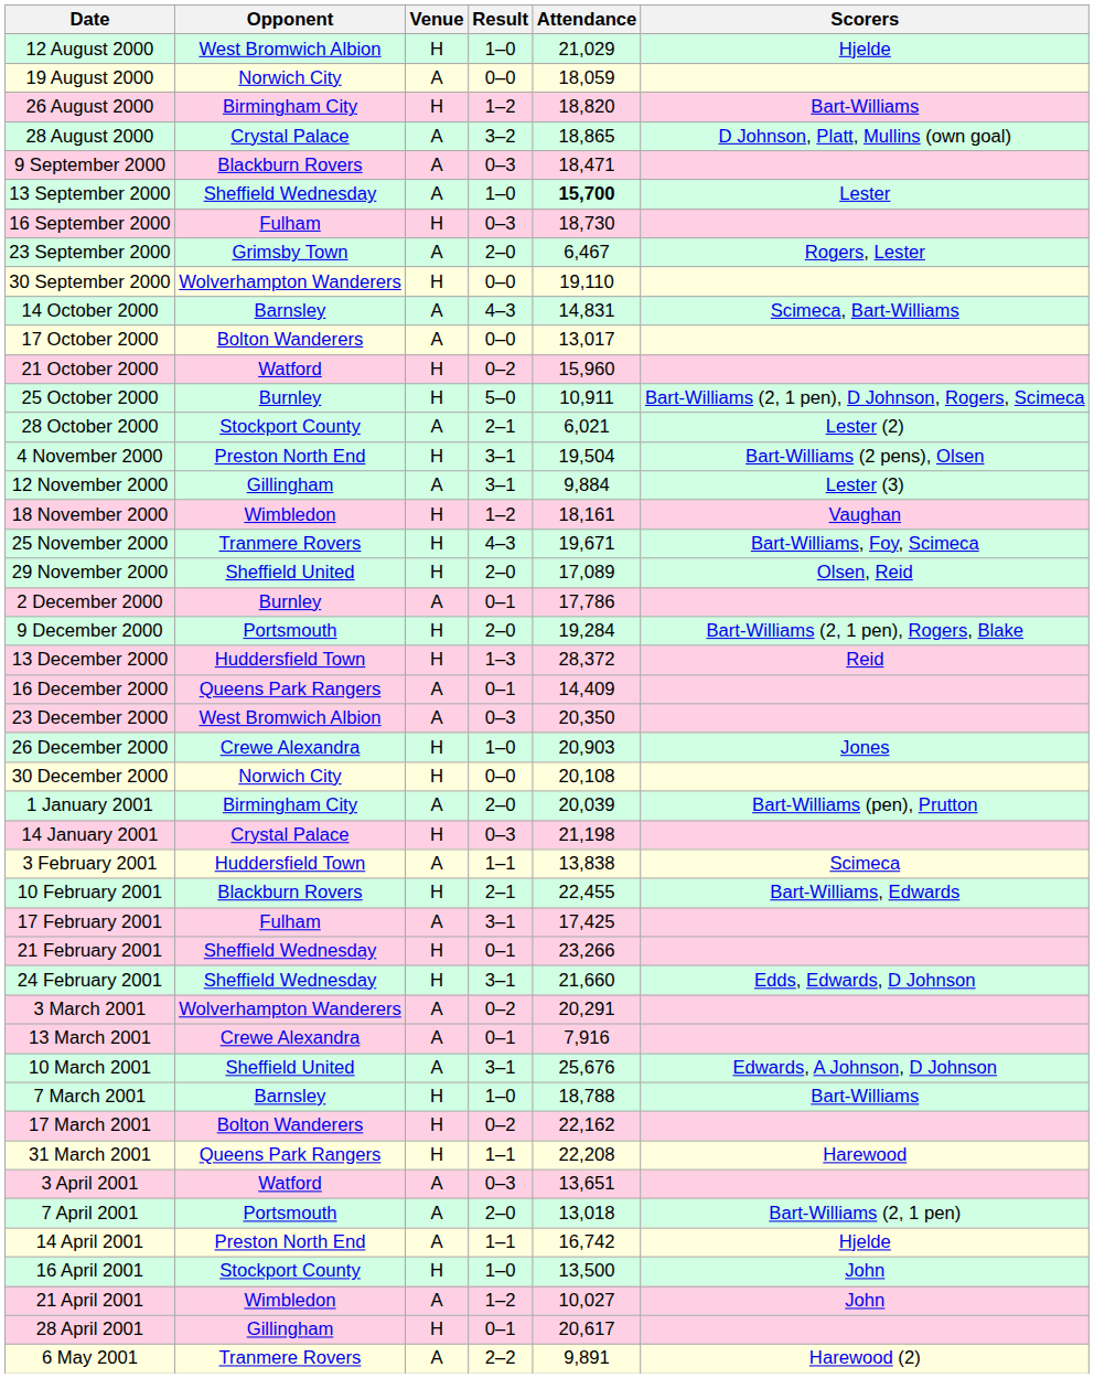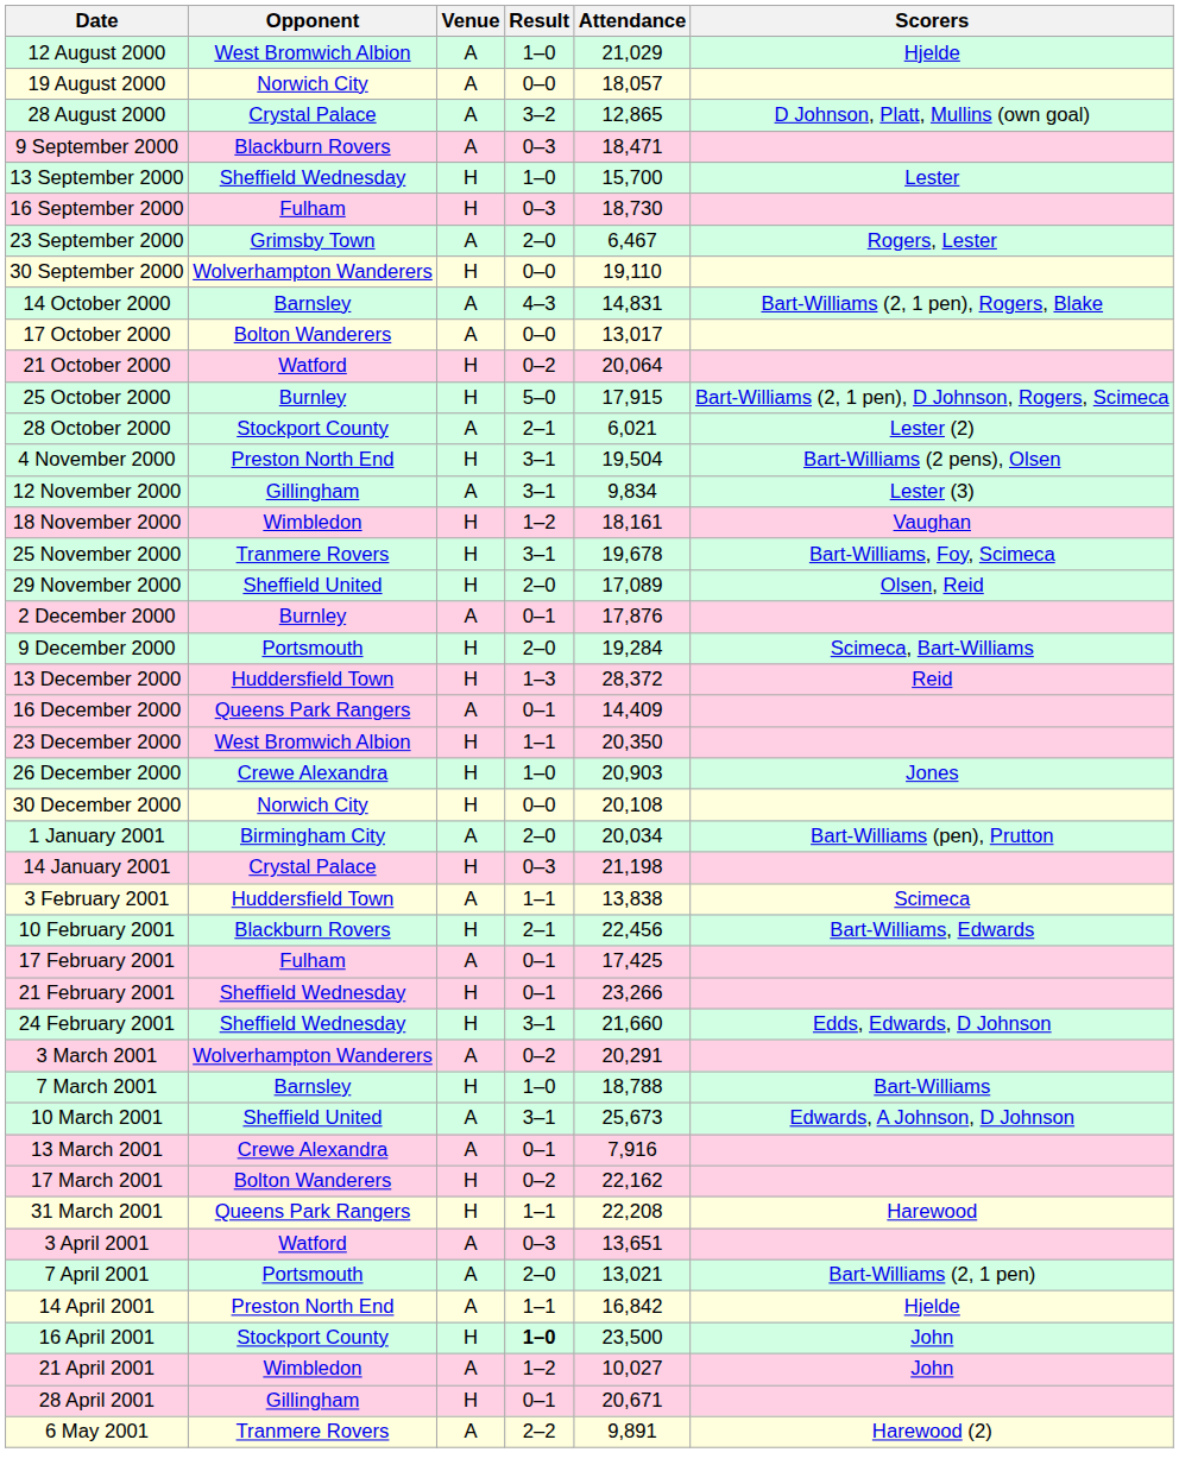12 August 2000 | Venue: H -> A
19 August 2000 | Attendance: 18,059 -> 18,057
- row: 26 August 2000 | Birmingham City | H | 1–2 | 18,820 | Bart-Williams
28 August 2000 | Attendance: 18,865 -> 12,865
13 September 2000 | Venue: A -> H
13 September 2000 | Attendance: bold -> normal
14 October 2000 | Scorers: Scimeca, Bart-Williams -> Bart-Williams (2, 1 pen), Rogers, Blake
21 October 2000 | Attendance: 15,960 -> 20,064
25 October 2000 | Attendance: 10,911 -> 17,915
12 November 2000 | Attendance: 9,884 -> 9,834
25 November 2000 | Result: 4–3 -> 3–1
25 November 2000 | Attendance: 19,671 -> 19,678
2 December 2000 | Attendance: 17,786 -> 17,876
9 December 2000 | Scorers: Bart-Williams (2, 1 pen), Rogers, Blake -> Scimeca, Bart-Williams
23 December 2000 | Venue: A -> H
23 December 2000 | Result: 0–3 -> 1–1
1 January 2001 | Attendance: 20,039 -> 20,034
10 February 2001 | Attendance: 22,455 -> 22,456
17 February 2001 | Result: 3–1 -> 0–1
rows swapped: 7 March 2001 <-> 13 March 2001
10 March 2001 | Attendance: 25,676 -> 25,673
7 April 2001 | Attendance: 13,018 -> 13,021
14 April 2001 | Attendance: 16,742 -> 16,842
16 April 2001 | Result: normal -> bold
16 April 2001 | Attendance: 13,500 -> 23,500
28 April 2001 | Attendance: 20,617 -> 20,671
